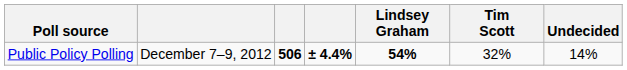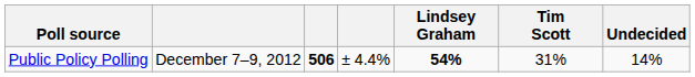Public Policy Polling | column 4: bold -> normal
Public Policy Polling | Tim Scott: 32% -> 31%
